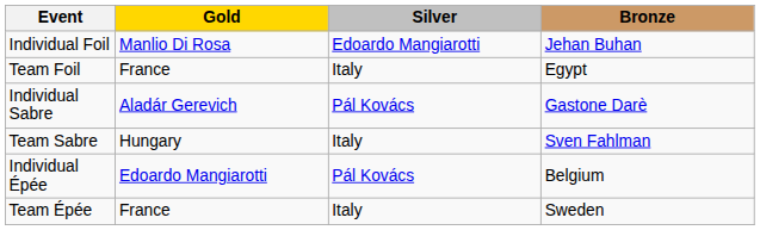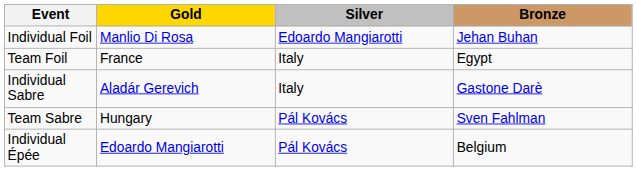Individual Sabre | Silver: Pál Kovács -> Italy
Team Sabre | Silver: Italy -> Pál Kovács
- row: Team Épée | France | Italy | Sweden
